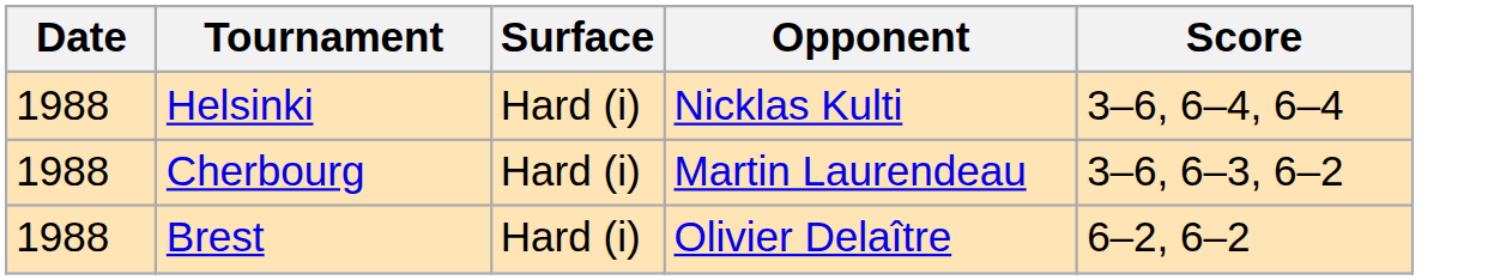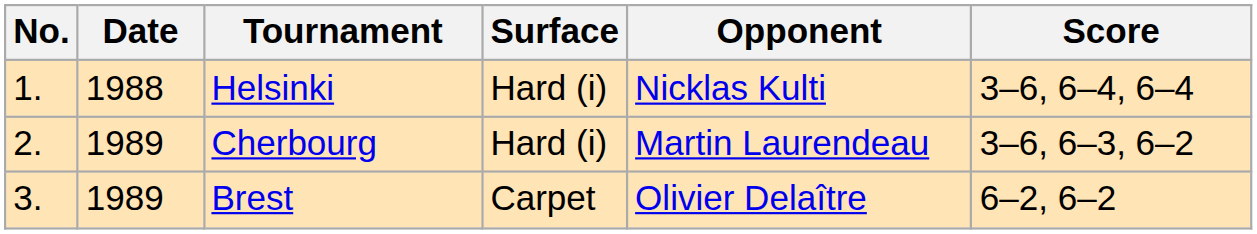+ column: No. | 1. | 2. | 3.
Cherbourg | Date: 1988 -> 1989
Brest | Date: 1988 -> 1989
Brest | Surface: Hard (i) -> Carpet
